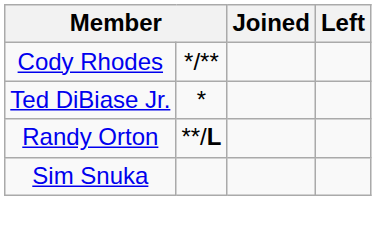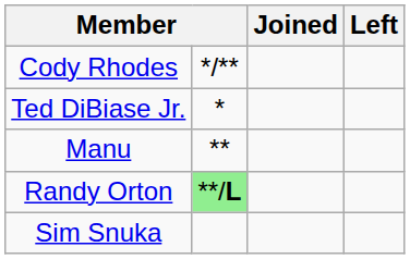+ row: Manu | **
Randy Orton | column 2: no background -> lightgreen background
